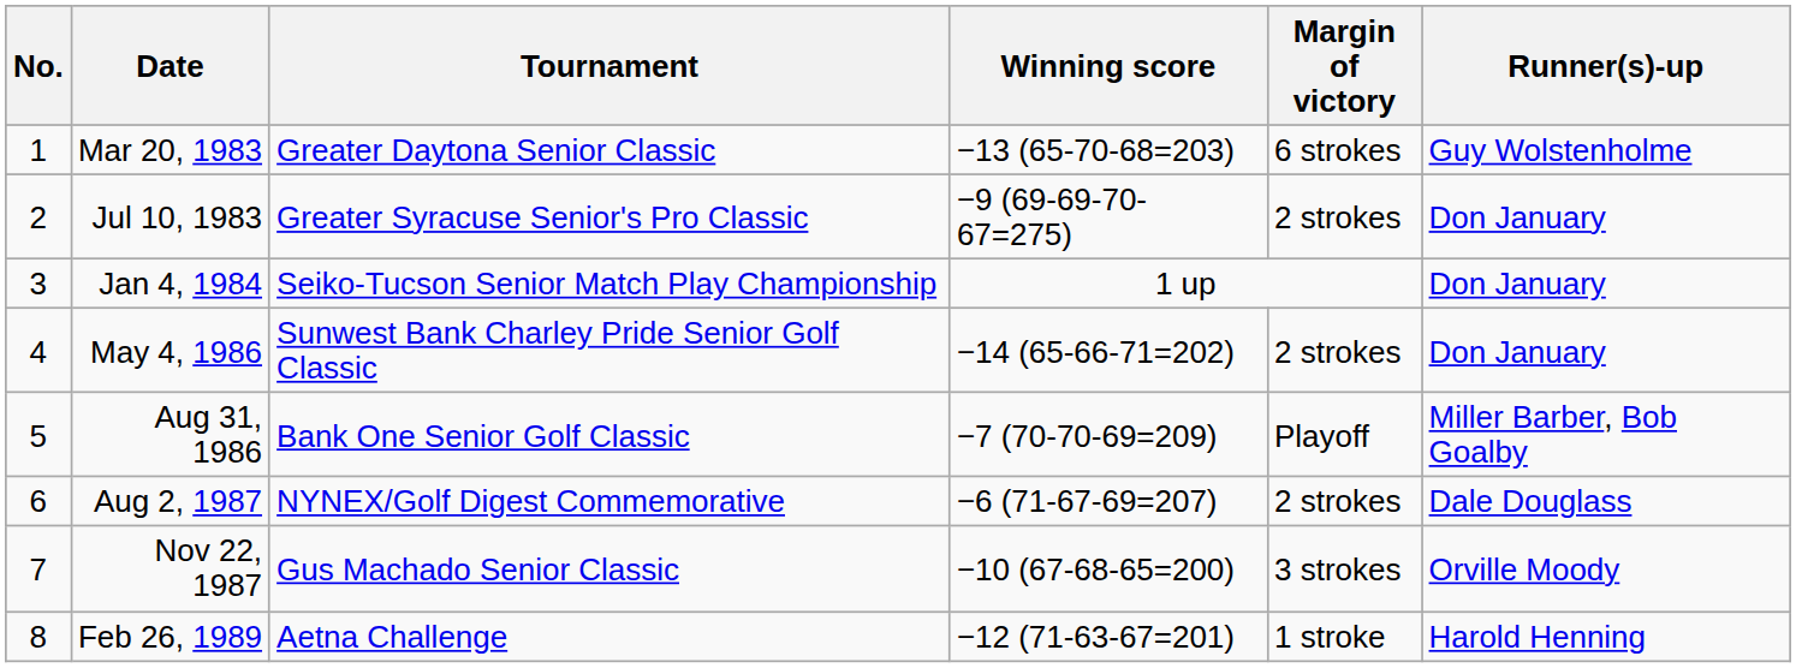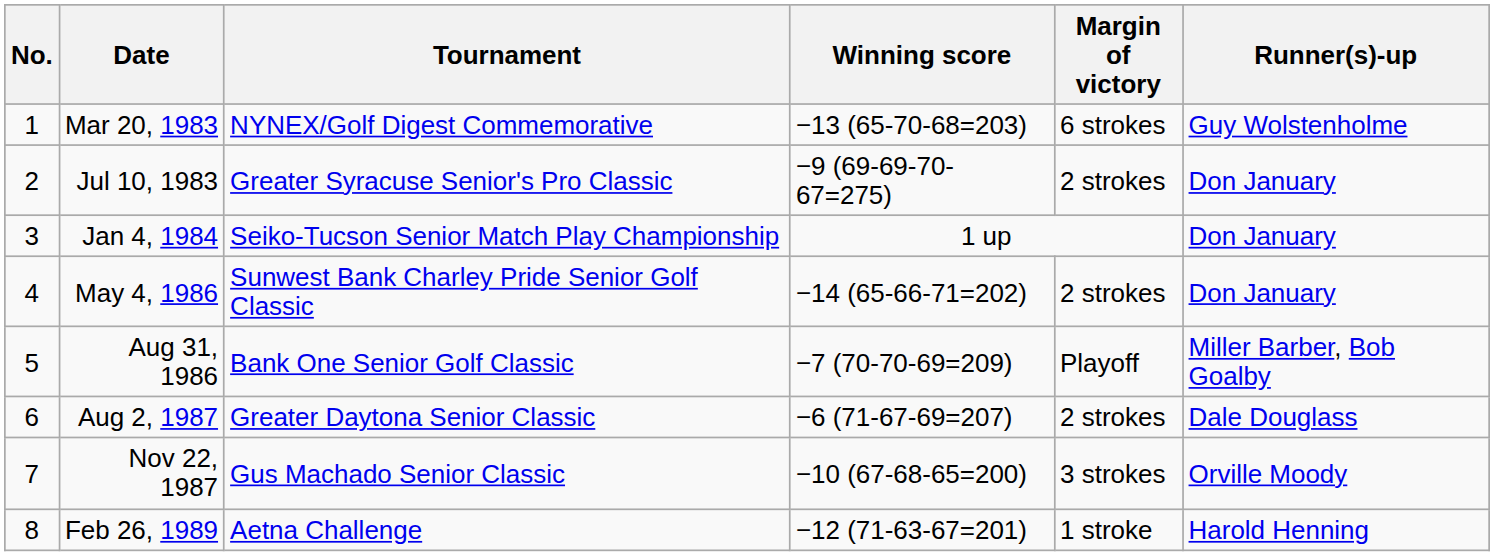Mar 20, 1983 | Tournament: Greater Daytona Senior Classic -> NYNEX/Golf Digest Commemorative
Aug 2, 1987 | Tournament: NYNEX/Golf Digest Commemorative -> Greater Daytona Senior Classic
